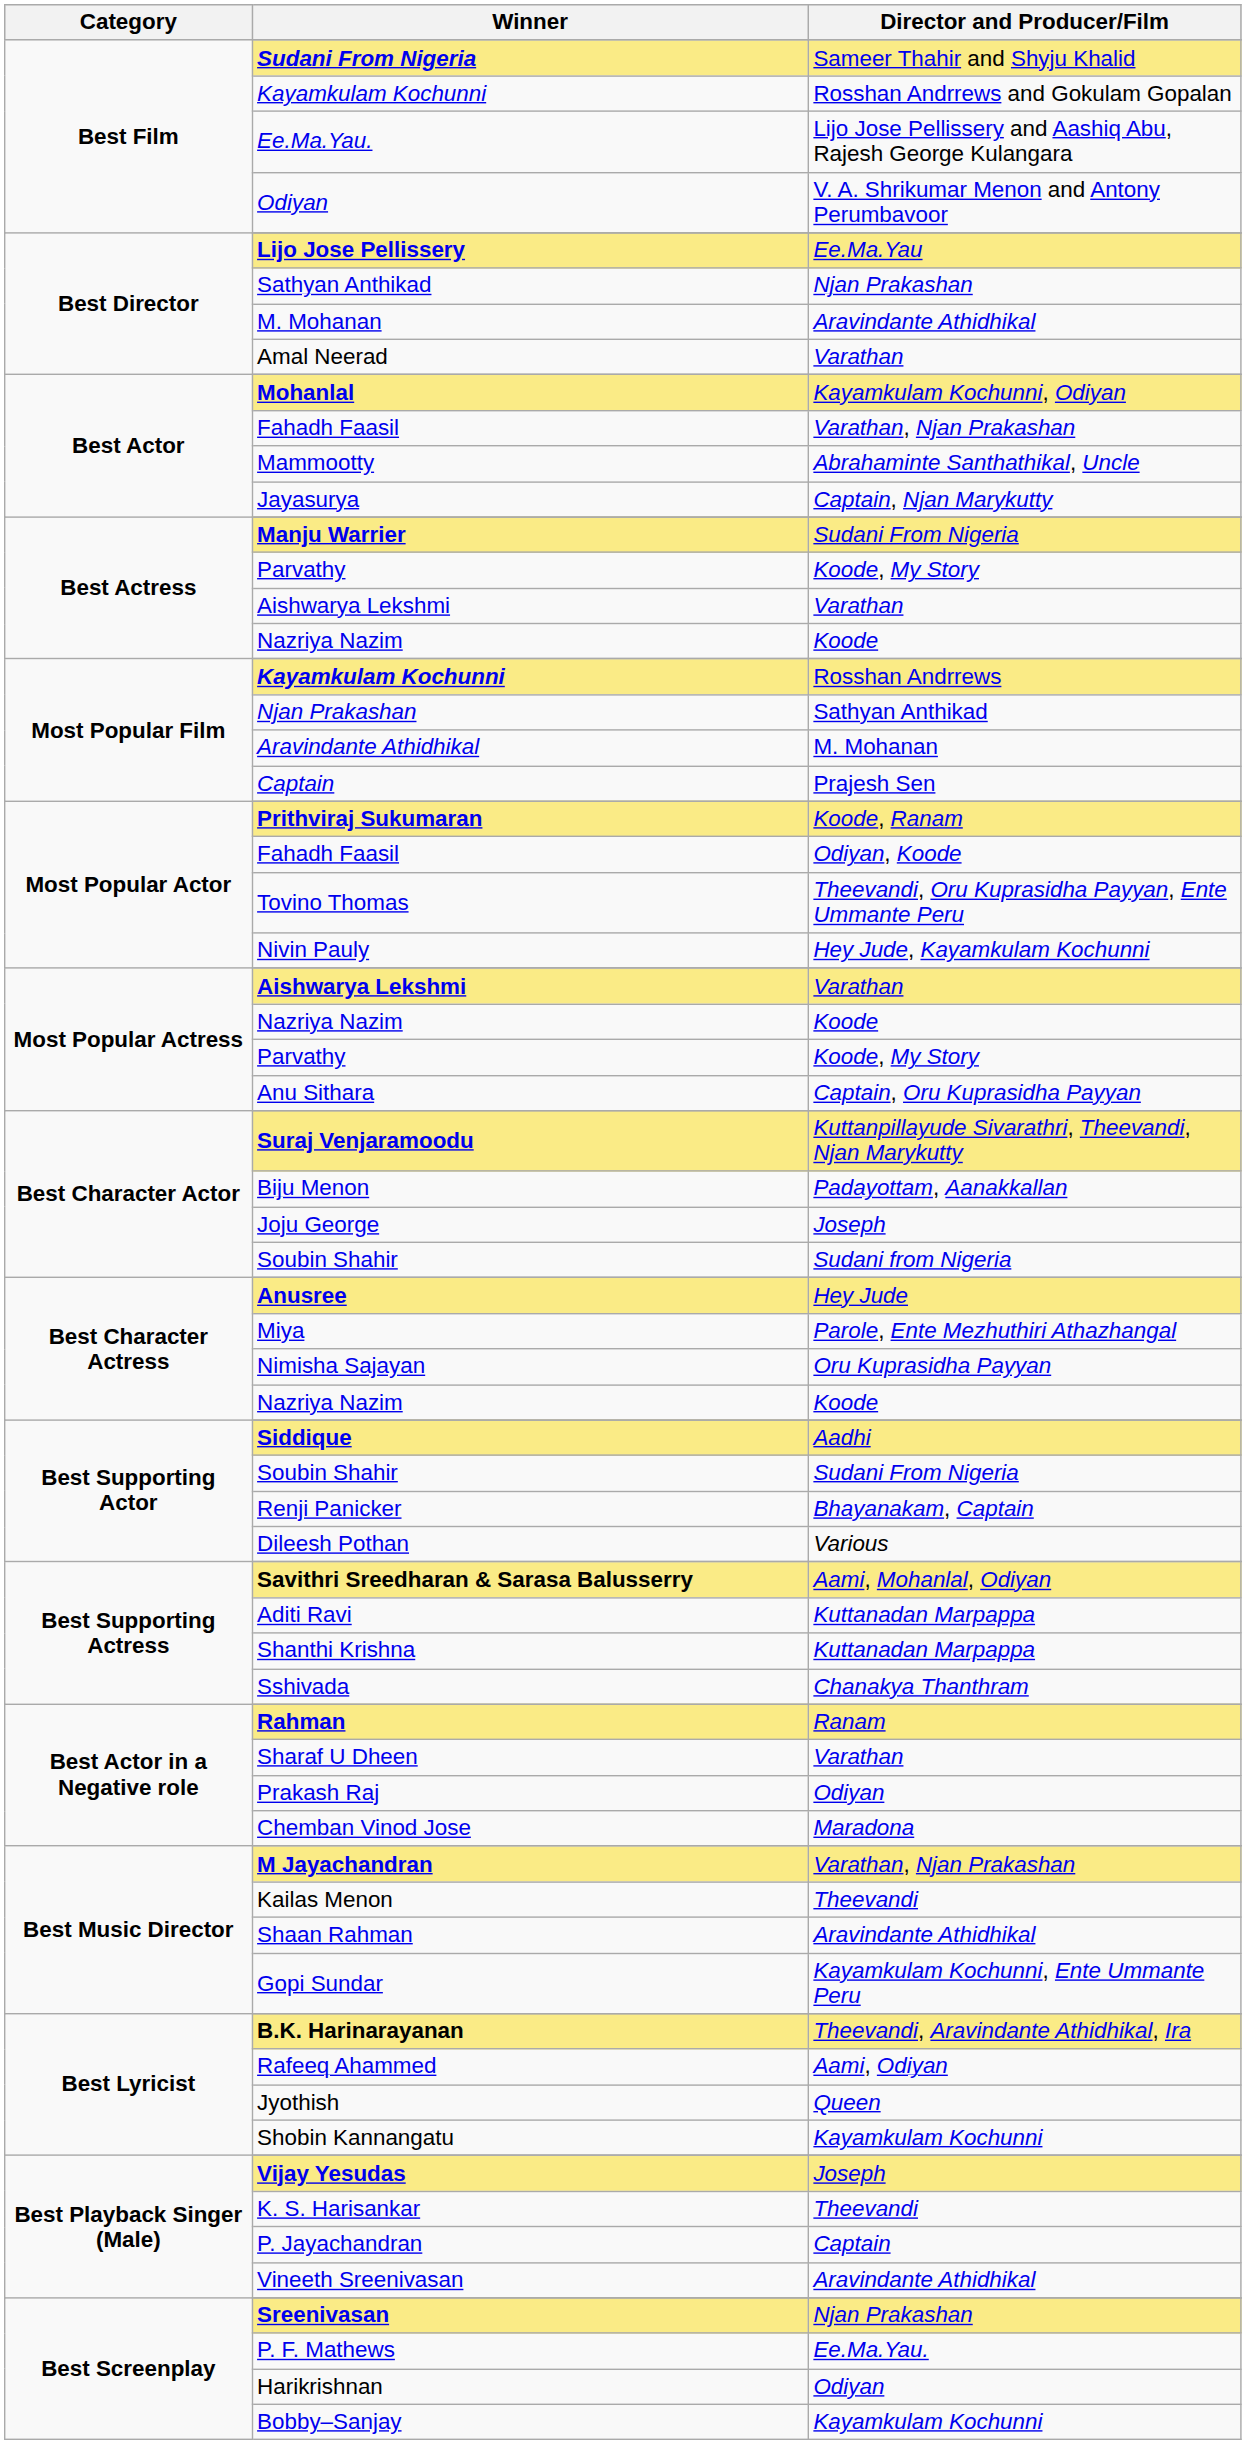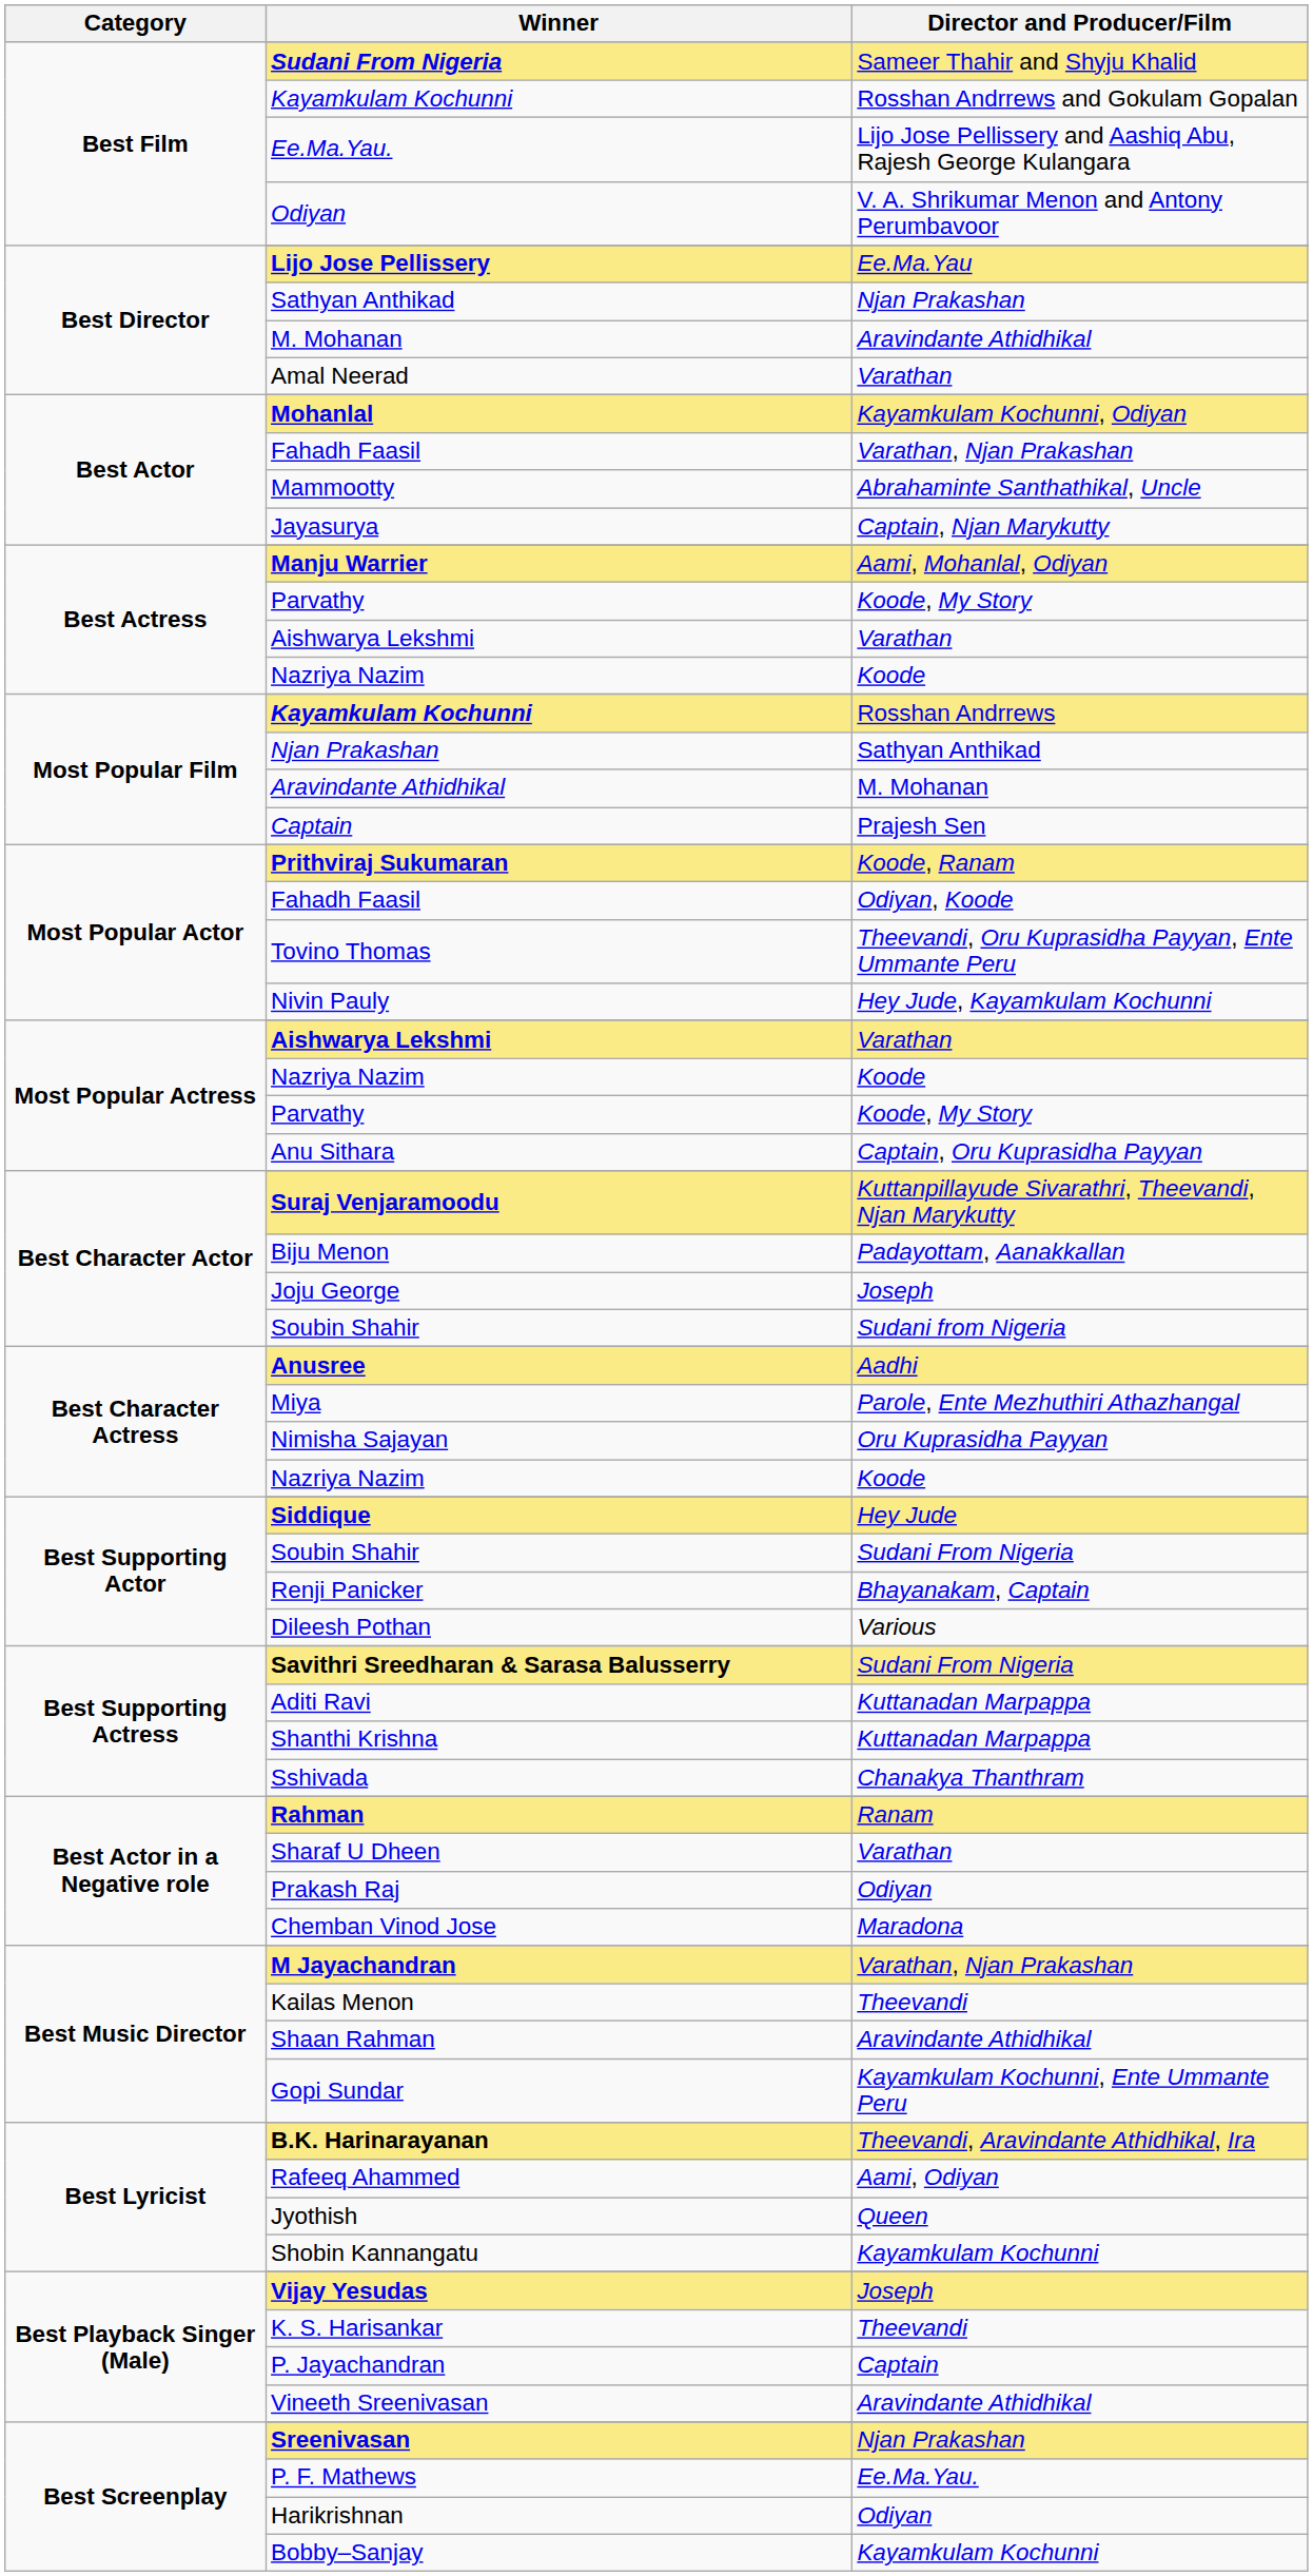Manju Warrier | Director and Producer/Film: Sudani From Nigeria -> Aami, Mohanlal, Odiyan
Anusree | Director and Producer/Film: Hey Jude -> Aadhi
Siddique | Director and Producer/Film: Aadhi -> Hey Jude
Savithri Sreedharan & Sarasa Balusserry | Director and Producer/Film: Aami, Mohanlal, Odiyan -> Sudani From Nigeria
